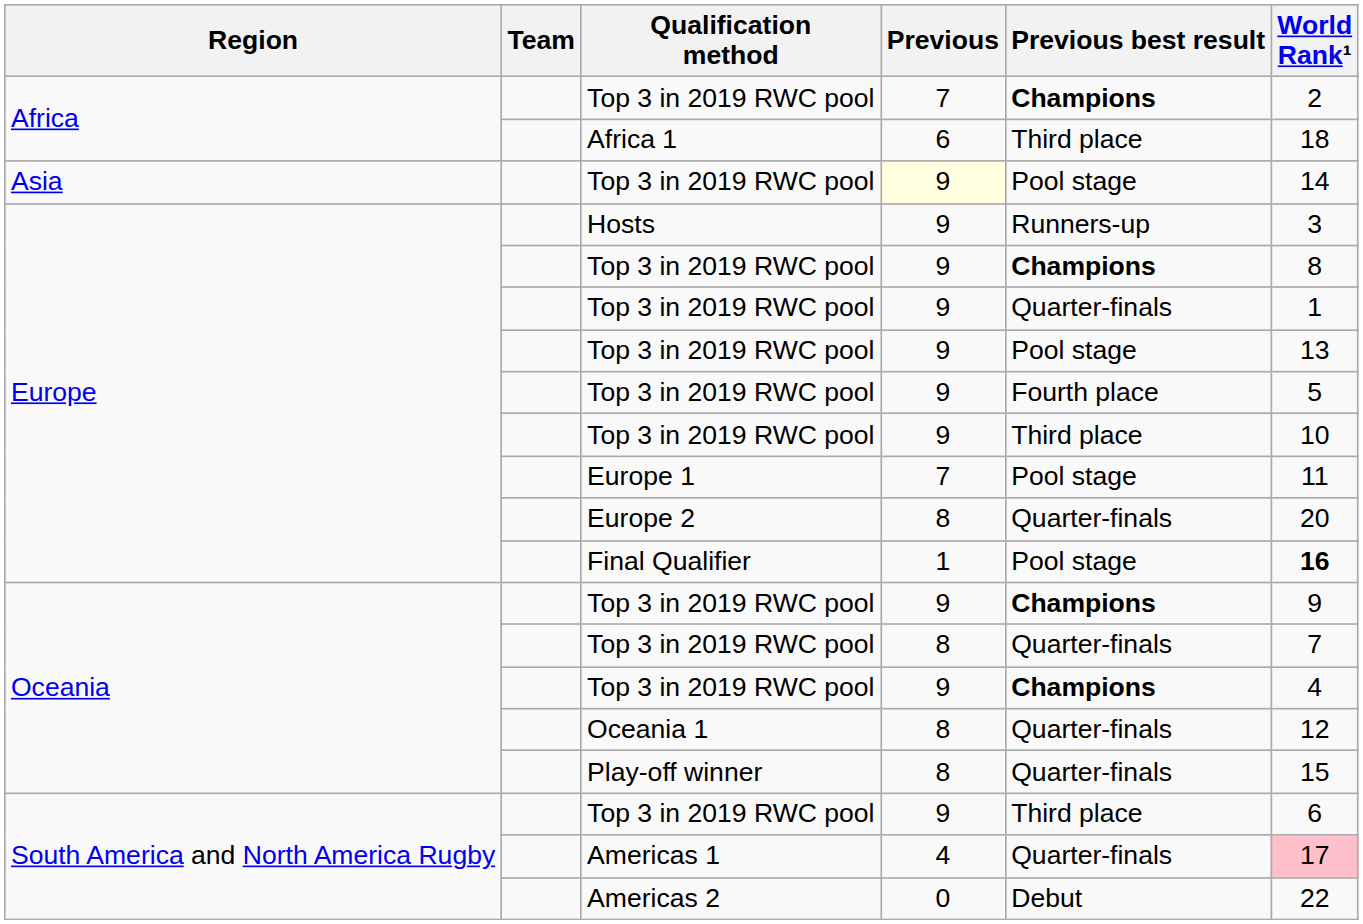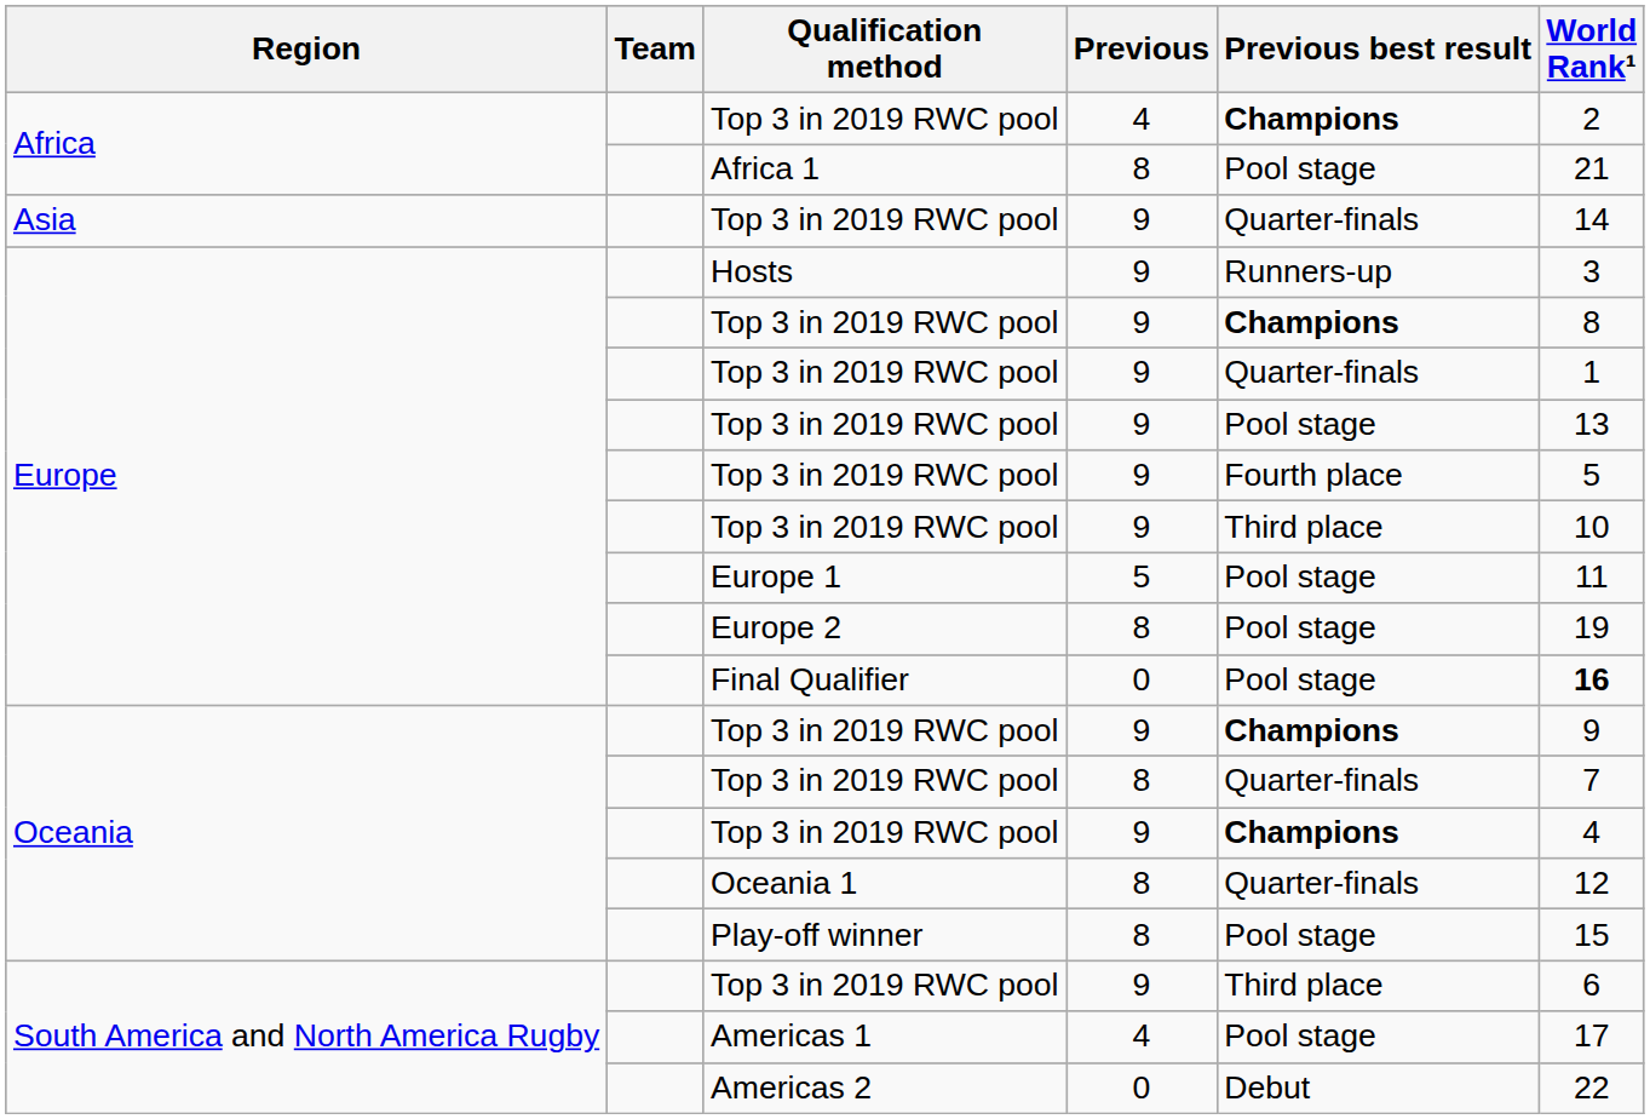Africa / Top 3 in 2019 RWC pool | Previous: 7 -> 4
Africa 1 | Previous: 6 -> 8
Africa 1 | Previous best result: Third place -> Pool stage
Africa 1 | World Rank¹: 18 -> 21
Asia / Top 3 in 2019 RWC pool | Previous: lightyellow background -> no background
Asia / Top 3 in 2019 RWC pool | Previous best result: Pool stage -> Quarter-finals
Europe 1 | Previous: 7 -> 5
Europe 2 | Previous best result: Quarter-finals -> Pool stage
Europe 2 | World Rank¹: 20 -> 19
Final Qualifier | Previous: 1 -> 0
Play-off winner | Previous best result: Quarter-finals -> Pool stage
Americas 1 | Previous best result: Quarter-finals -> Pool stage
Americas 1 | World Rank¹: pink background -> no background
